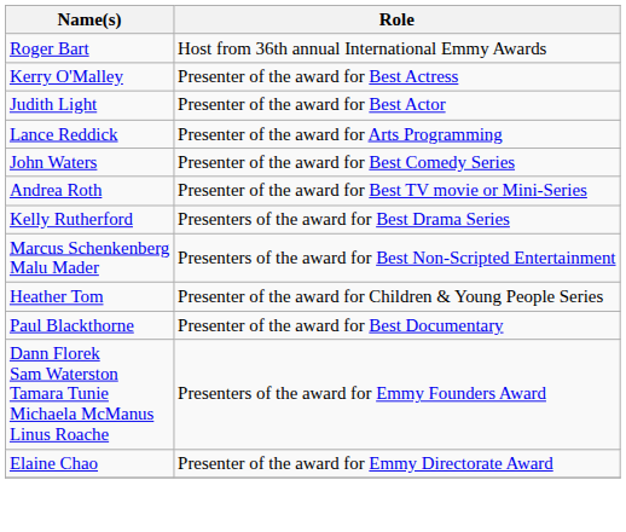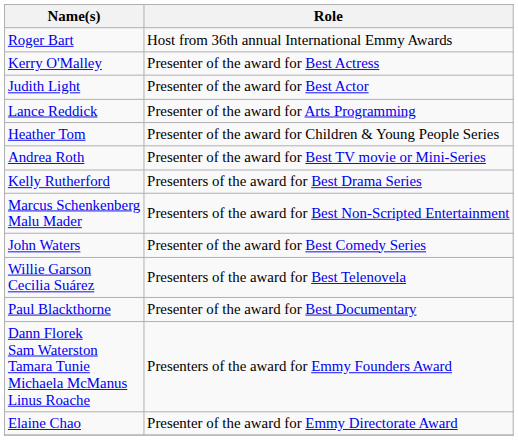rows swapped: John Waters <-> Heather Tom
+ row: Willie Garson Cecilia Suárez | Presenters of the award for Best Telenovela
